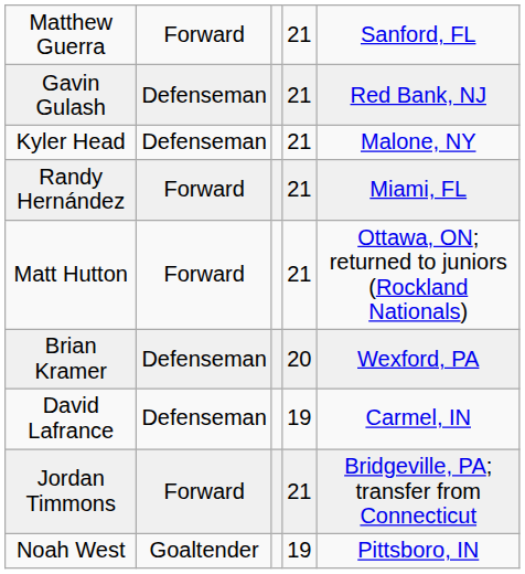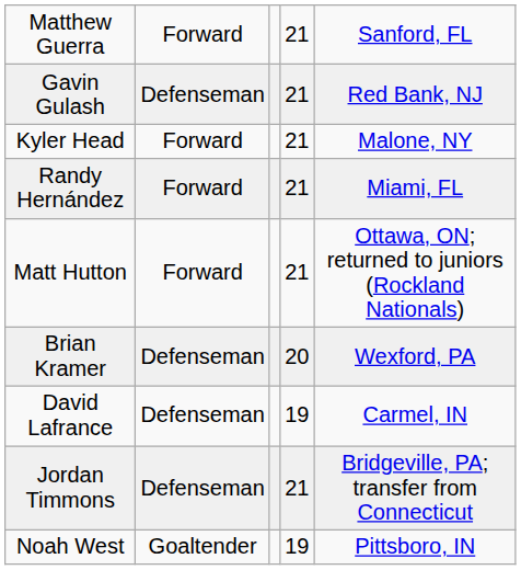Kyler Head | column 2: Defenseman -> Forward
Jordan Timmons | column 2: Forward -> Defenseman
